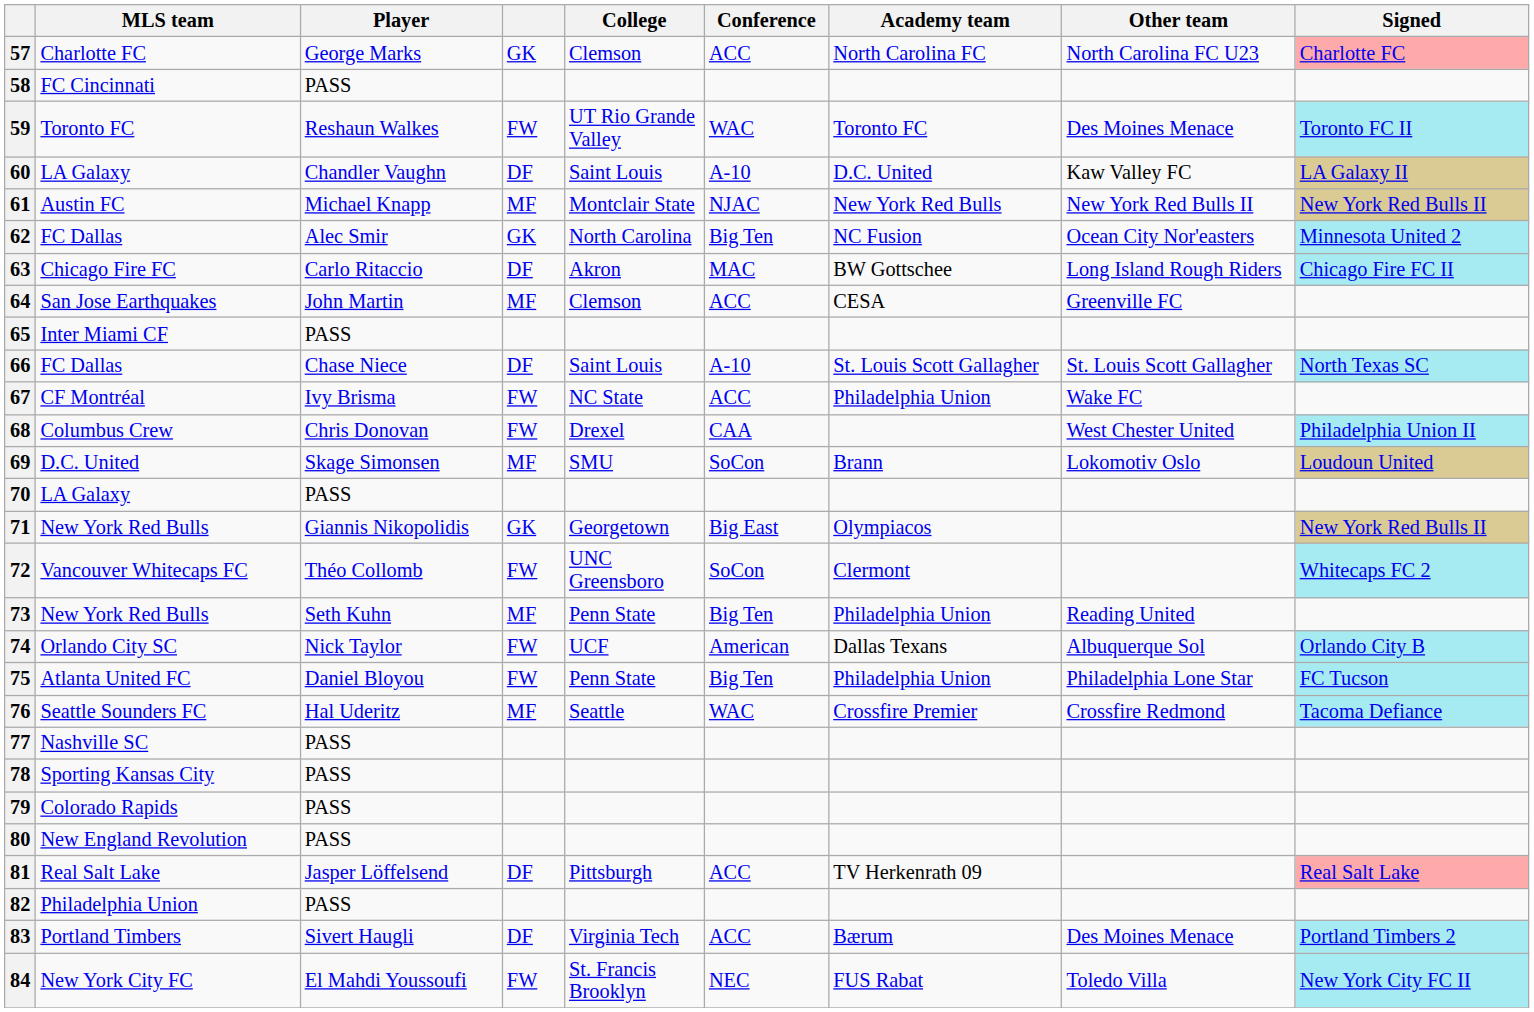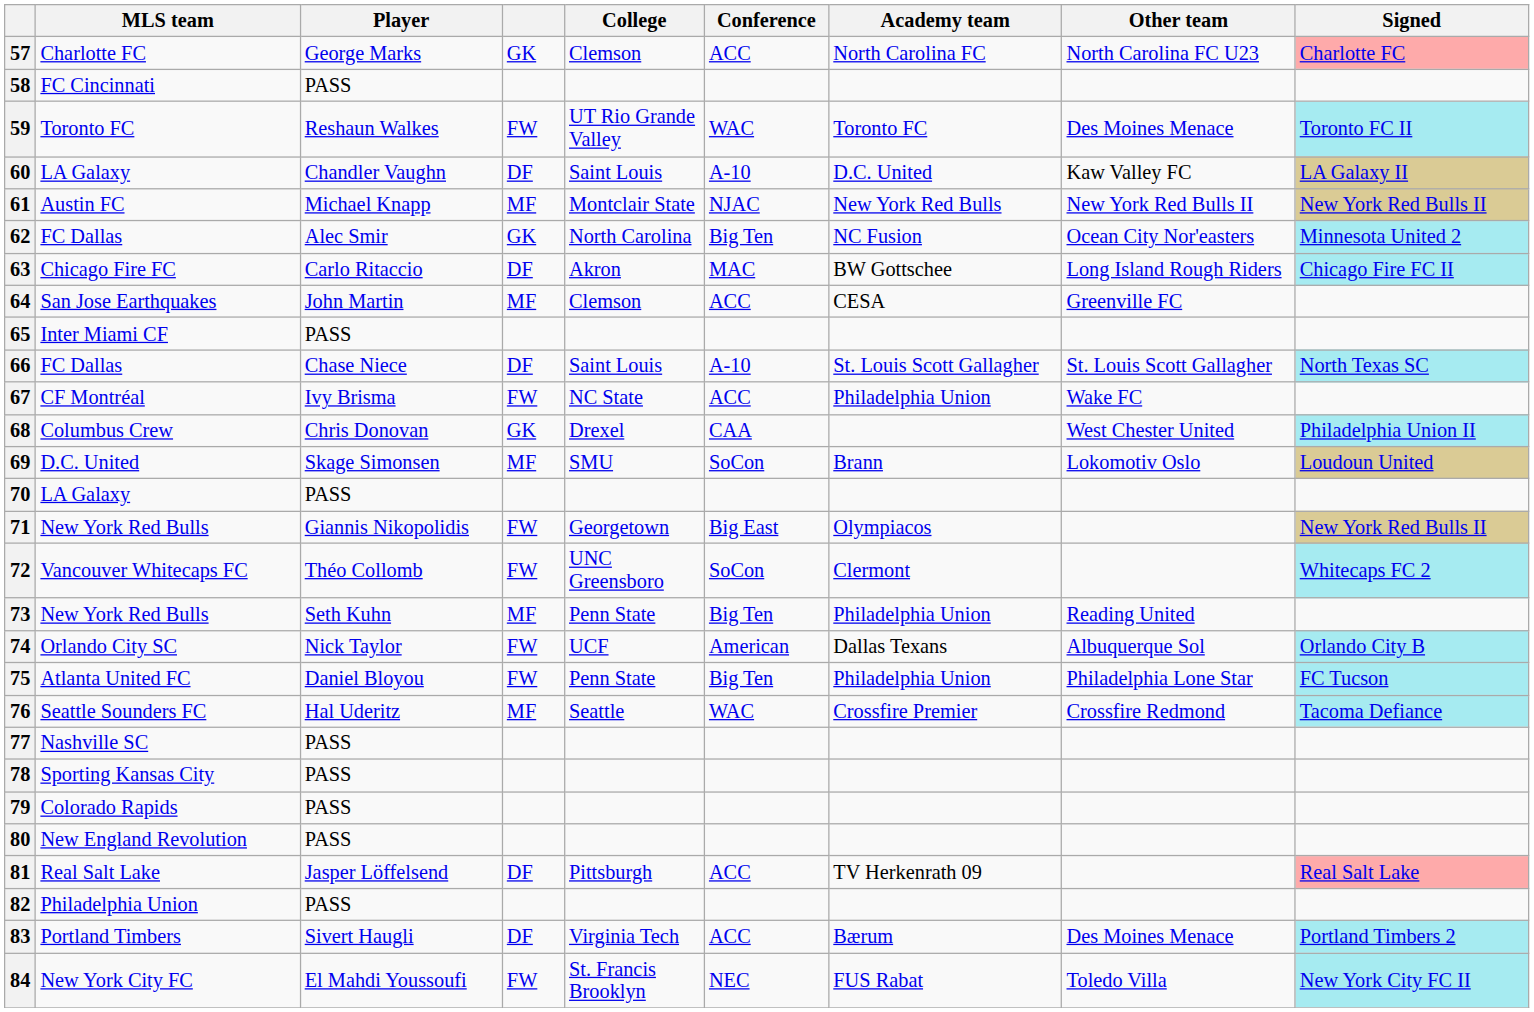68 | column 4: FW -> GK
71 | column 4: GK -> FW
